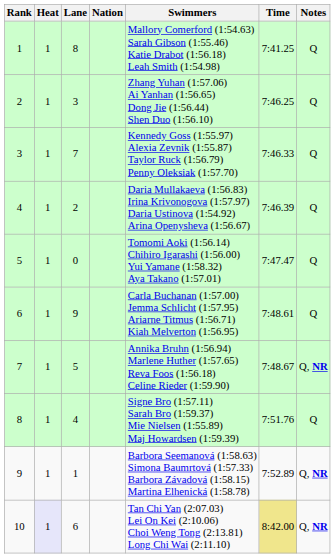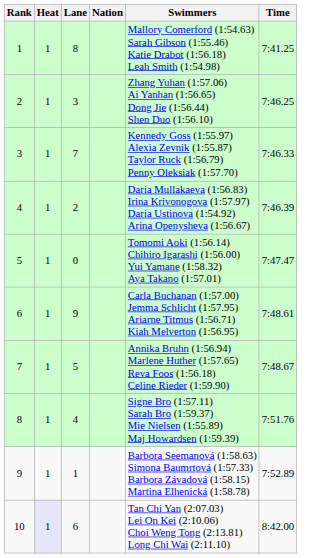- column: Notes | Q | Q | Q | Q | Q | Q | Q, NR | Q | Q, NR | Q, NR
10 | Time: khaki background -> no background
